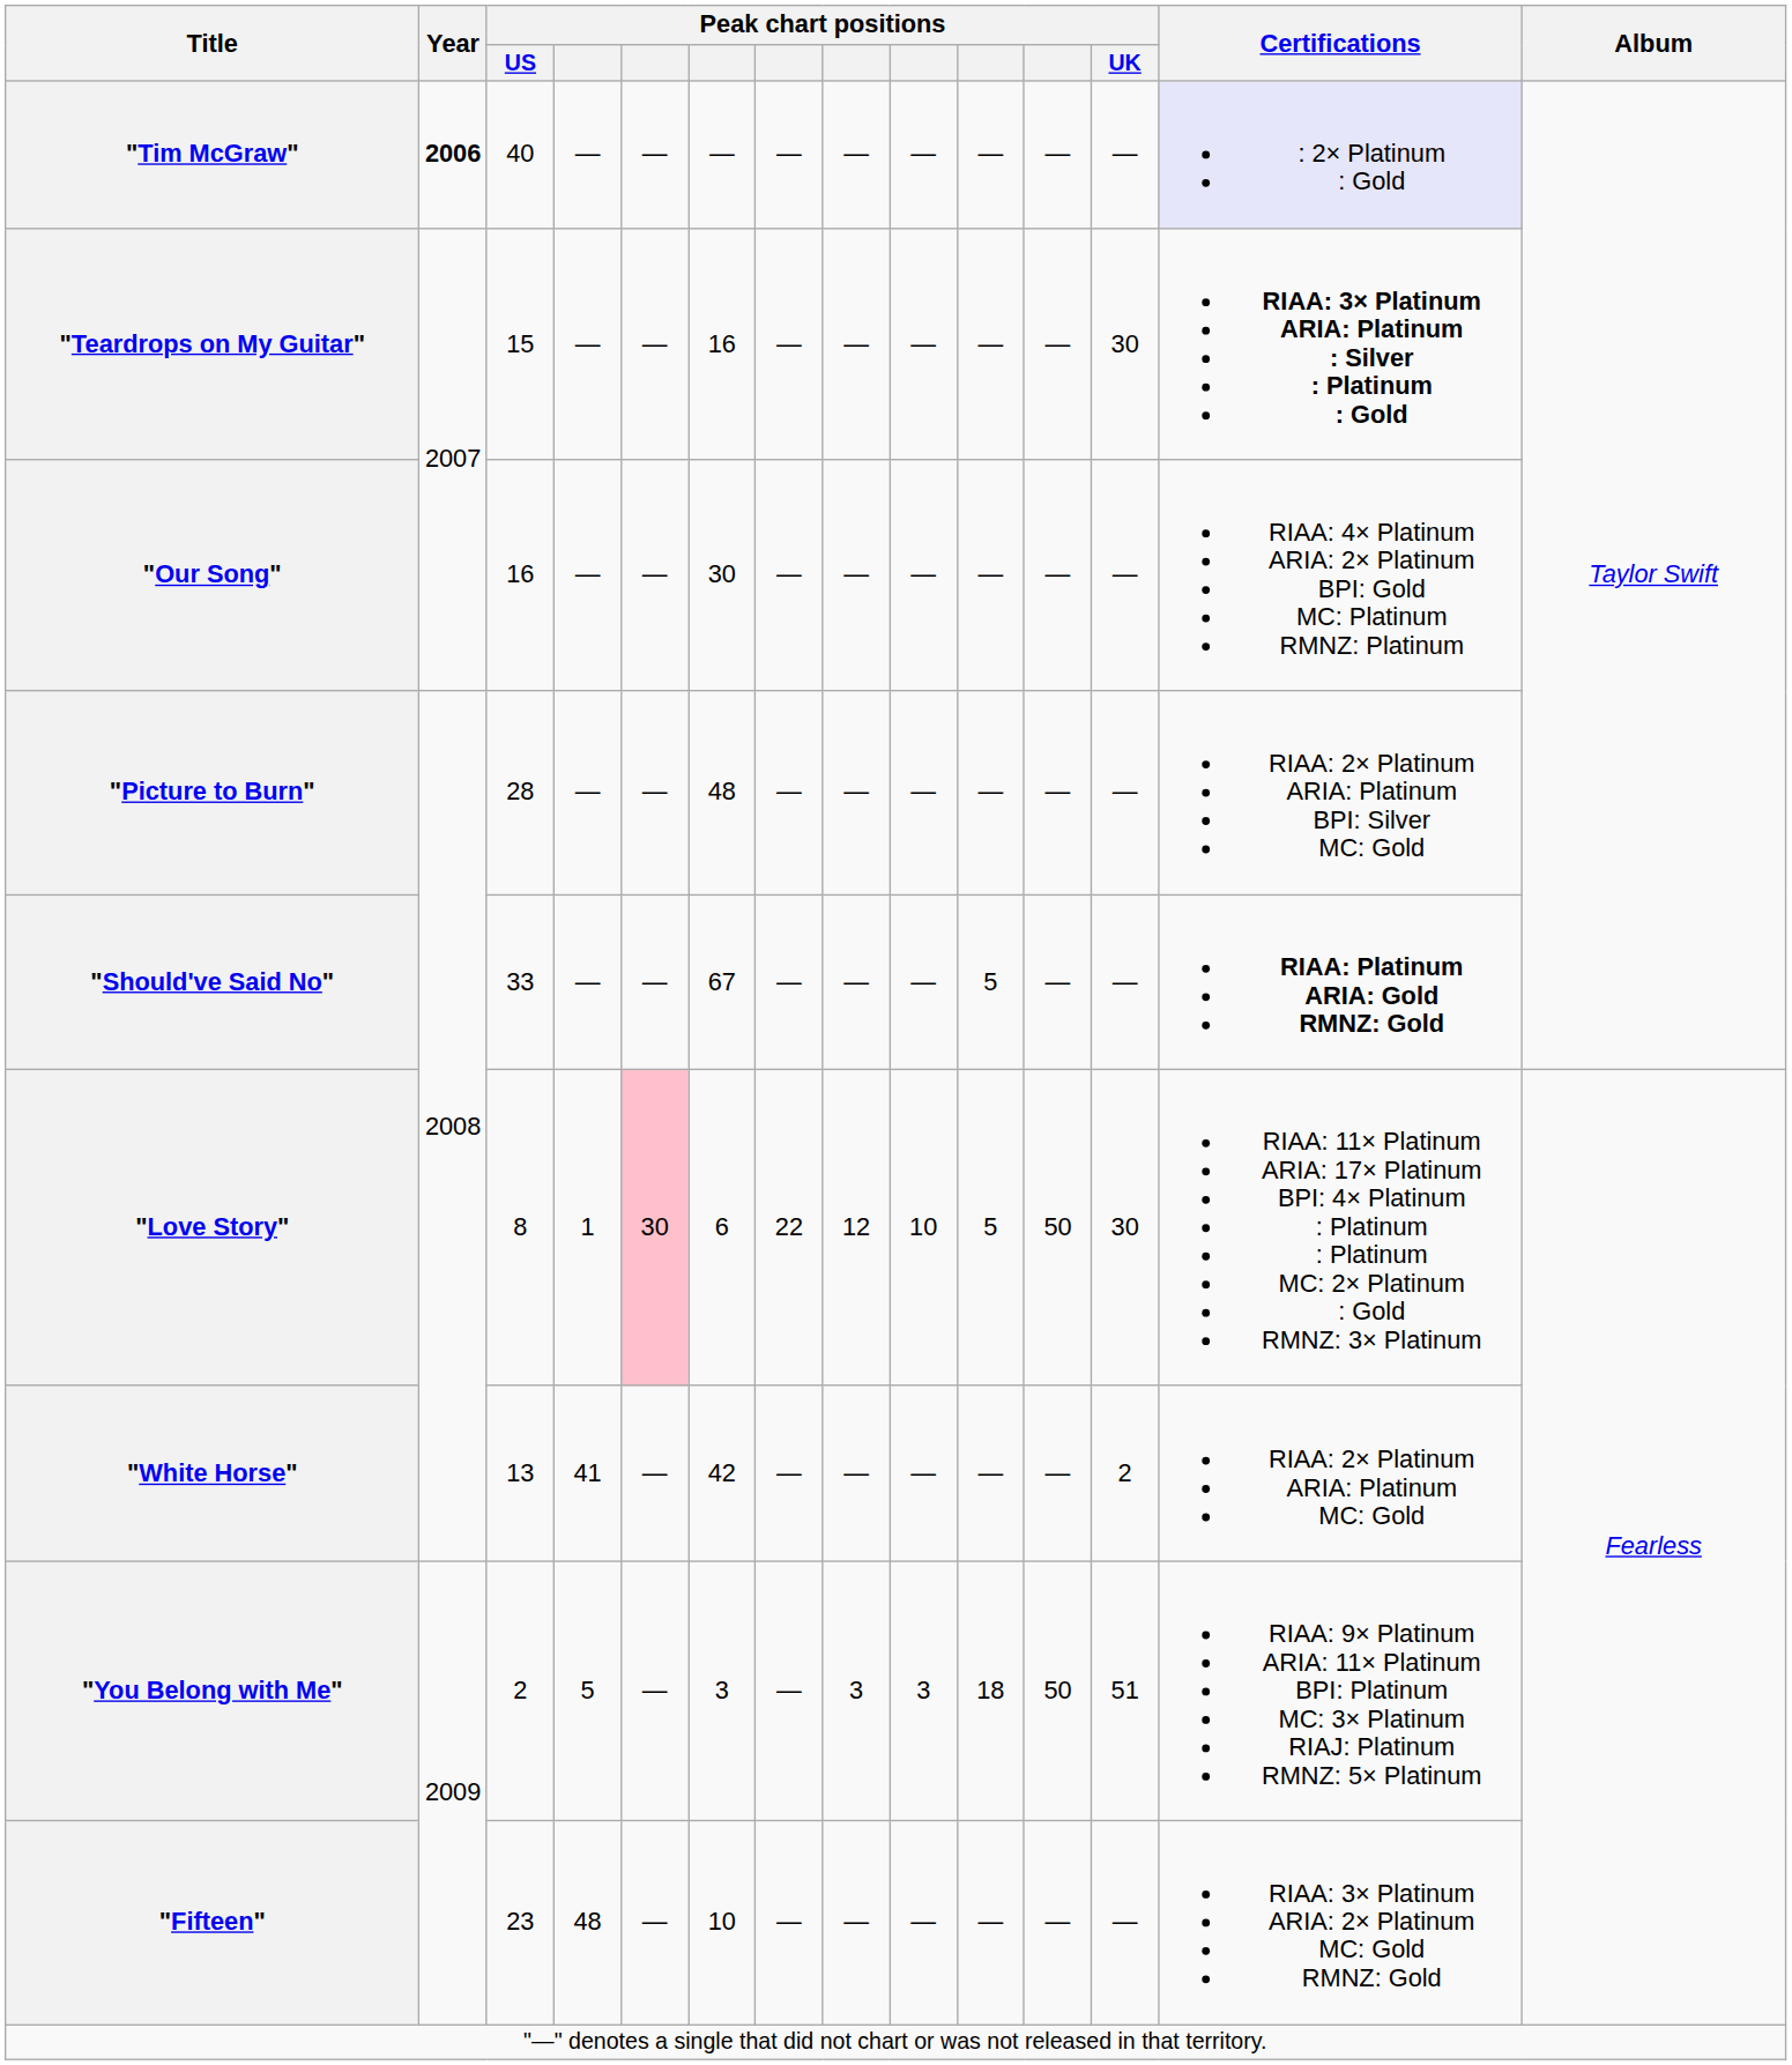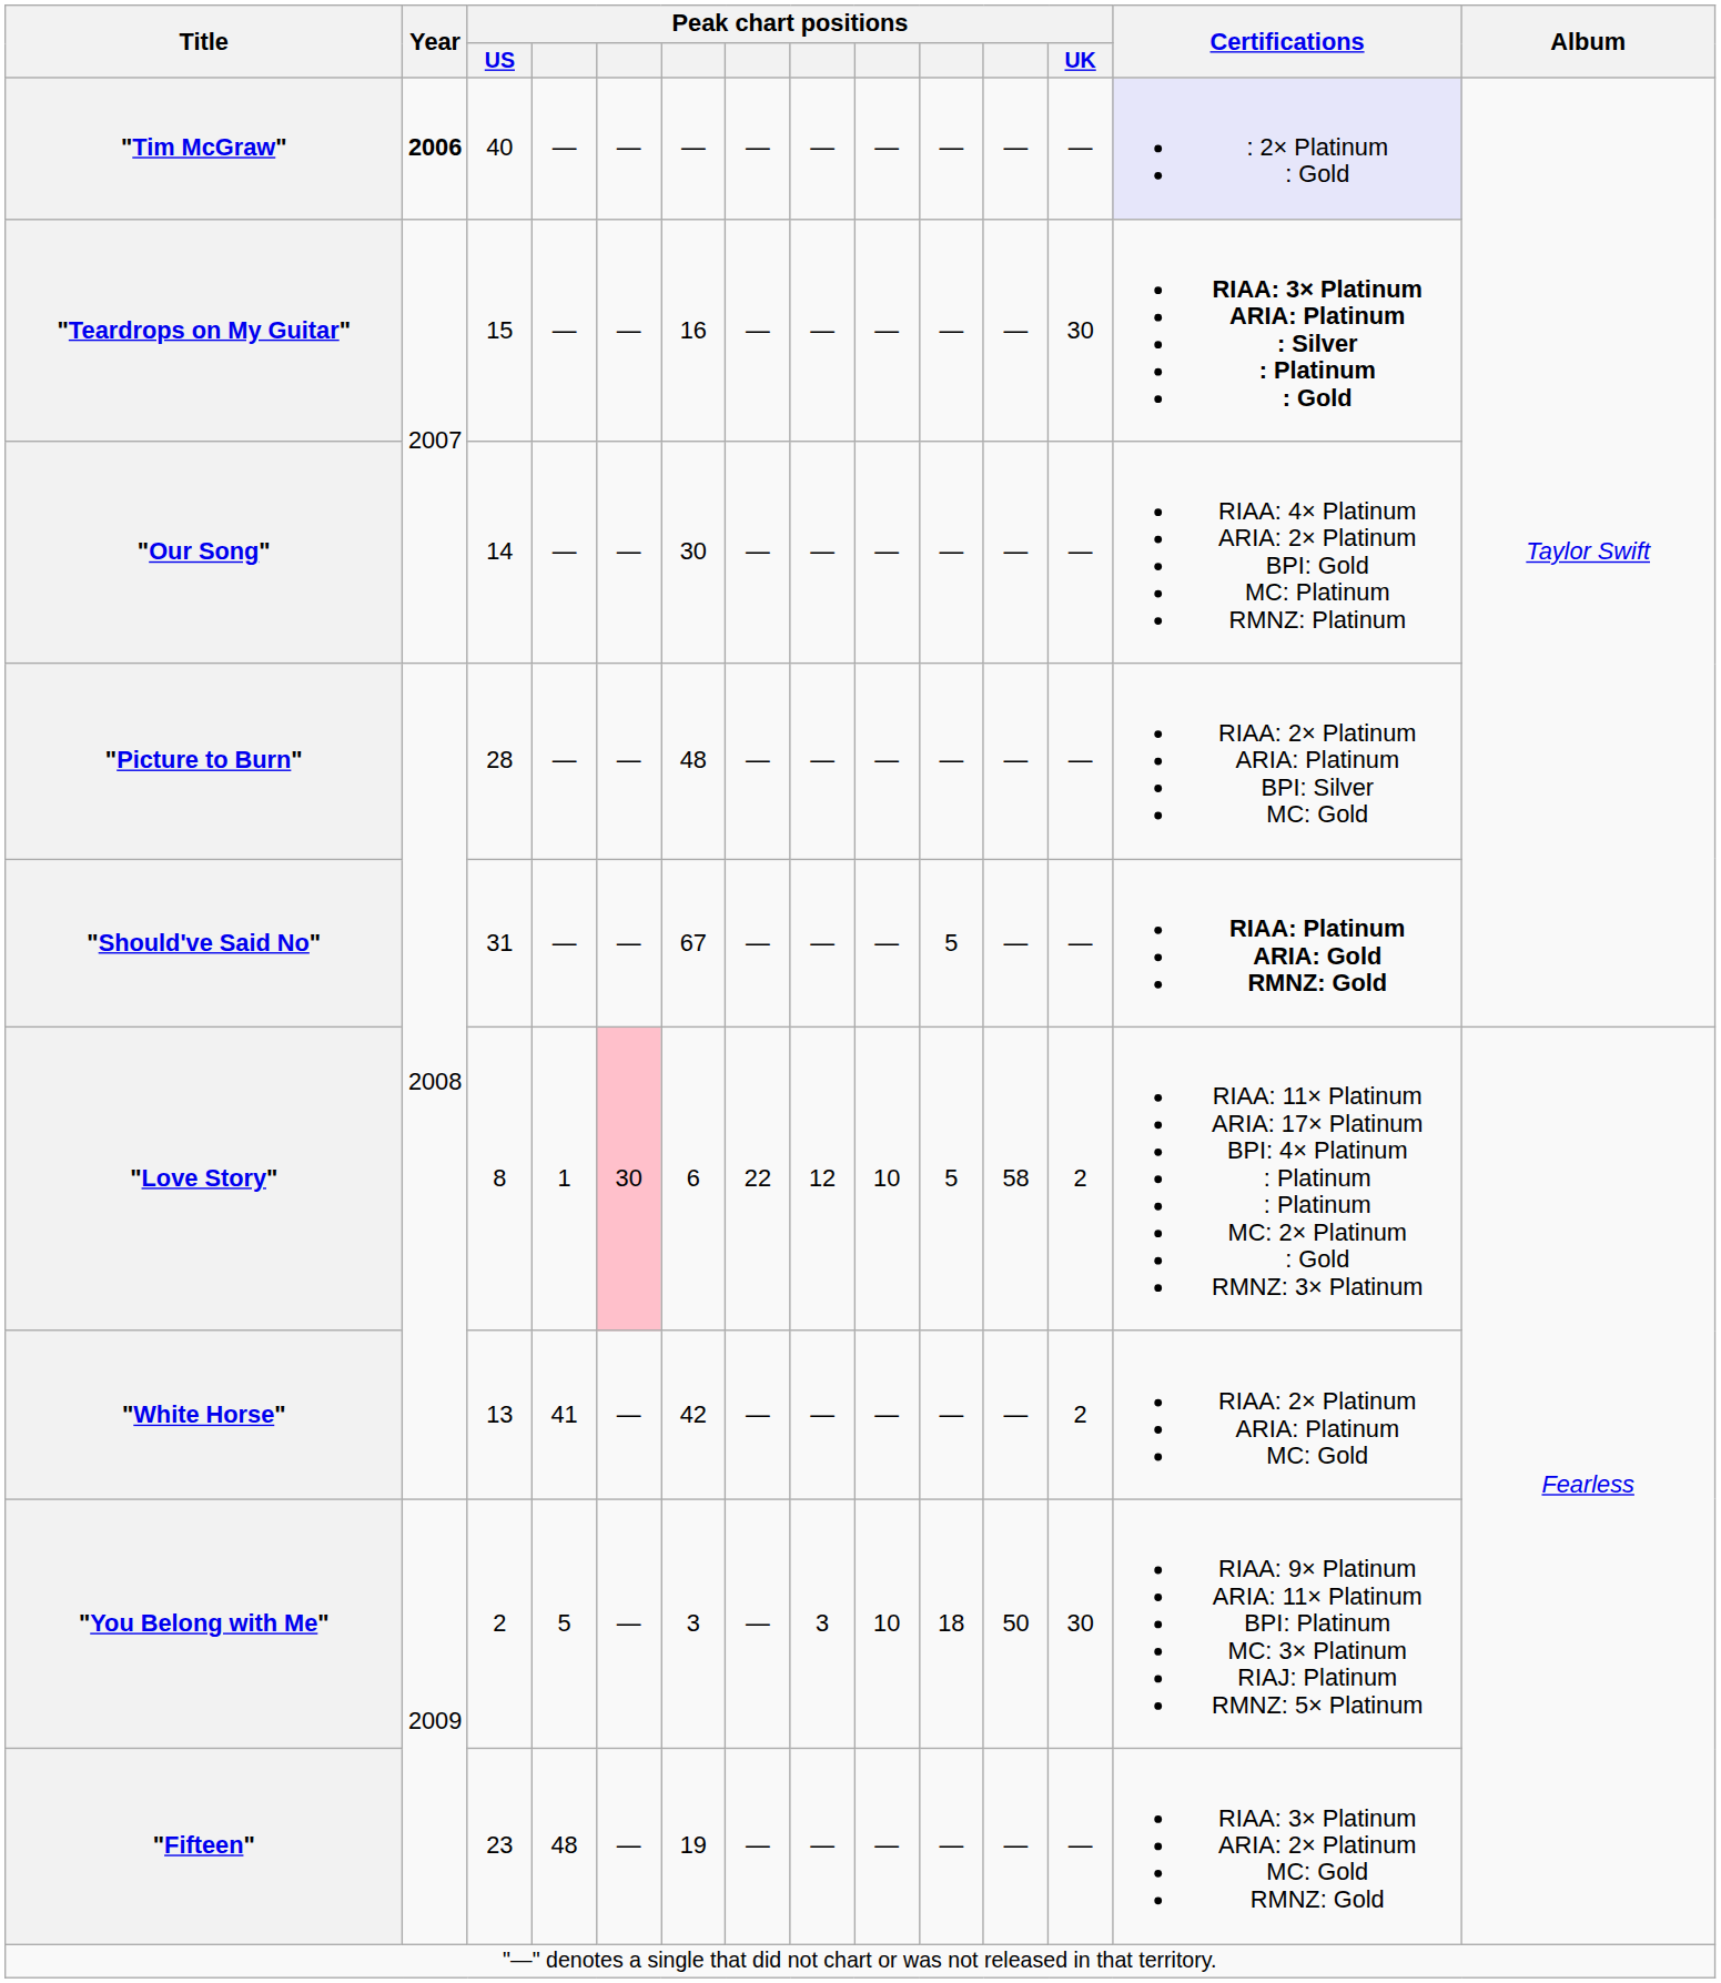"Our Song" | Peak chart positions / US: 16 -> 14
"Should've Said No" | Peak chart positions / US: 33 -> 31
"Love Story" | column 11: 50 -> 58
"Love Story" | Peak chart positions / UK: 30 -> 2
"You Belong with Me" | column 9: 3 -> 10
"You Belong with Me" | Peak chart positions / UK: 51 -> 30
"Fifteen" | column 6: 10 -> 19
